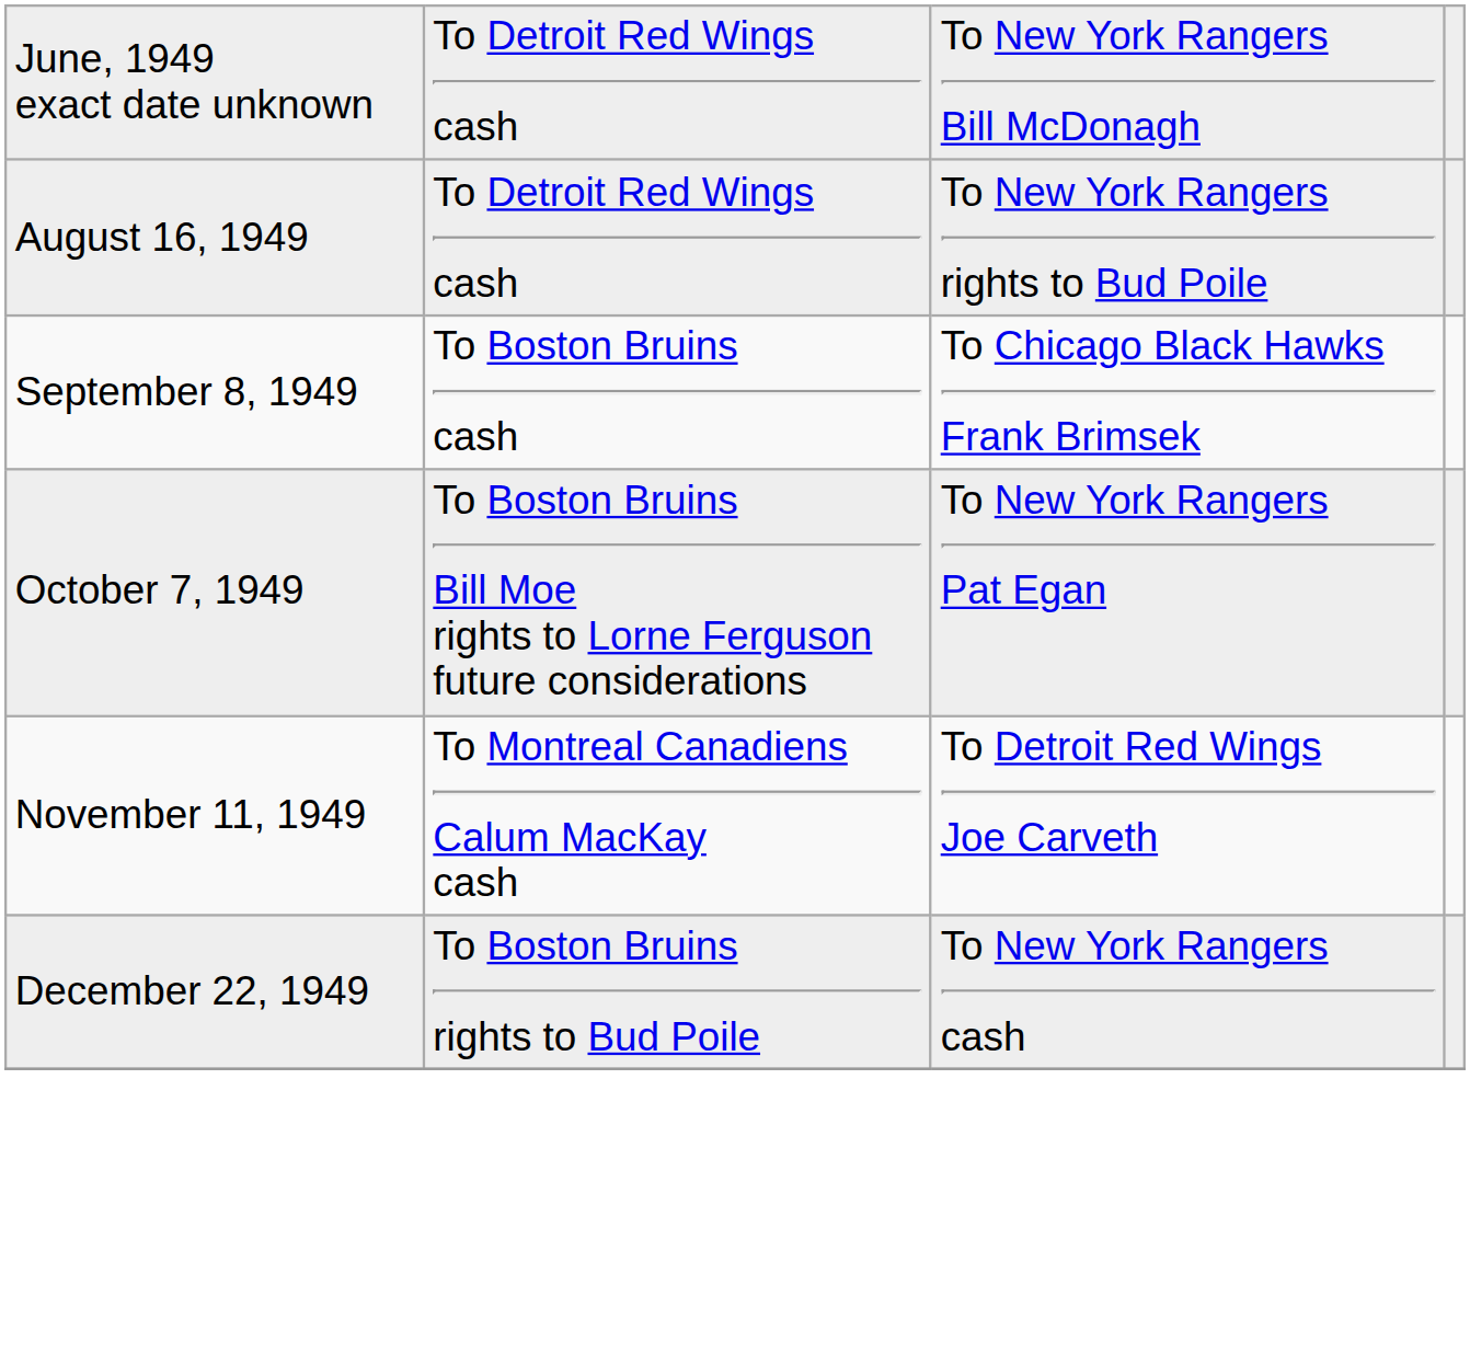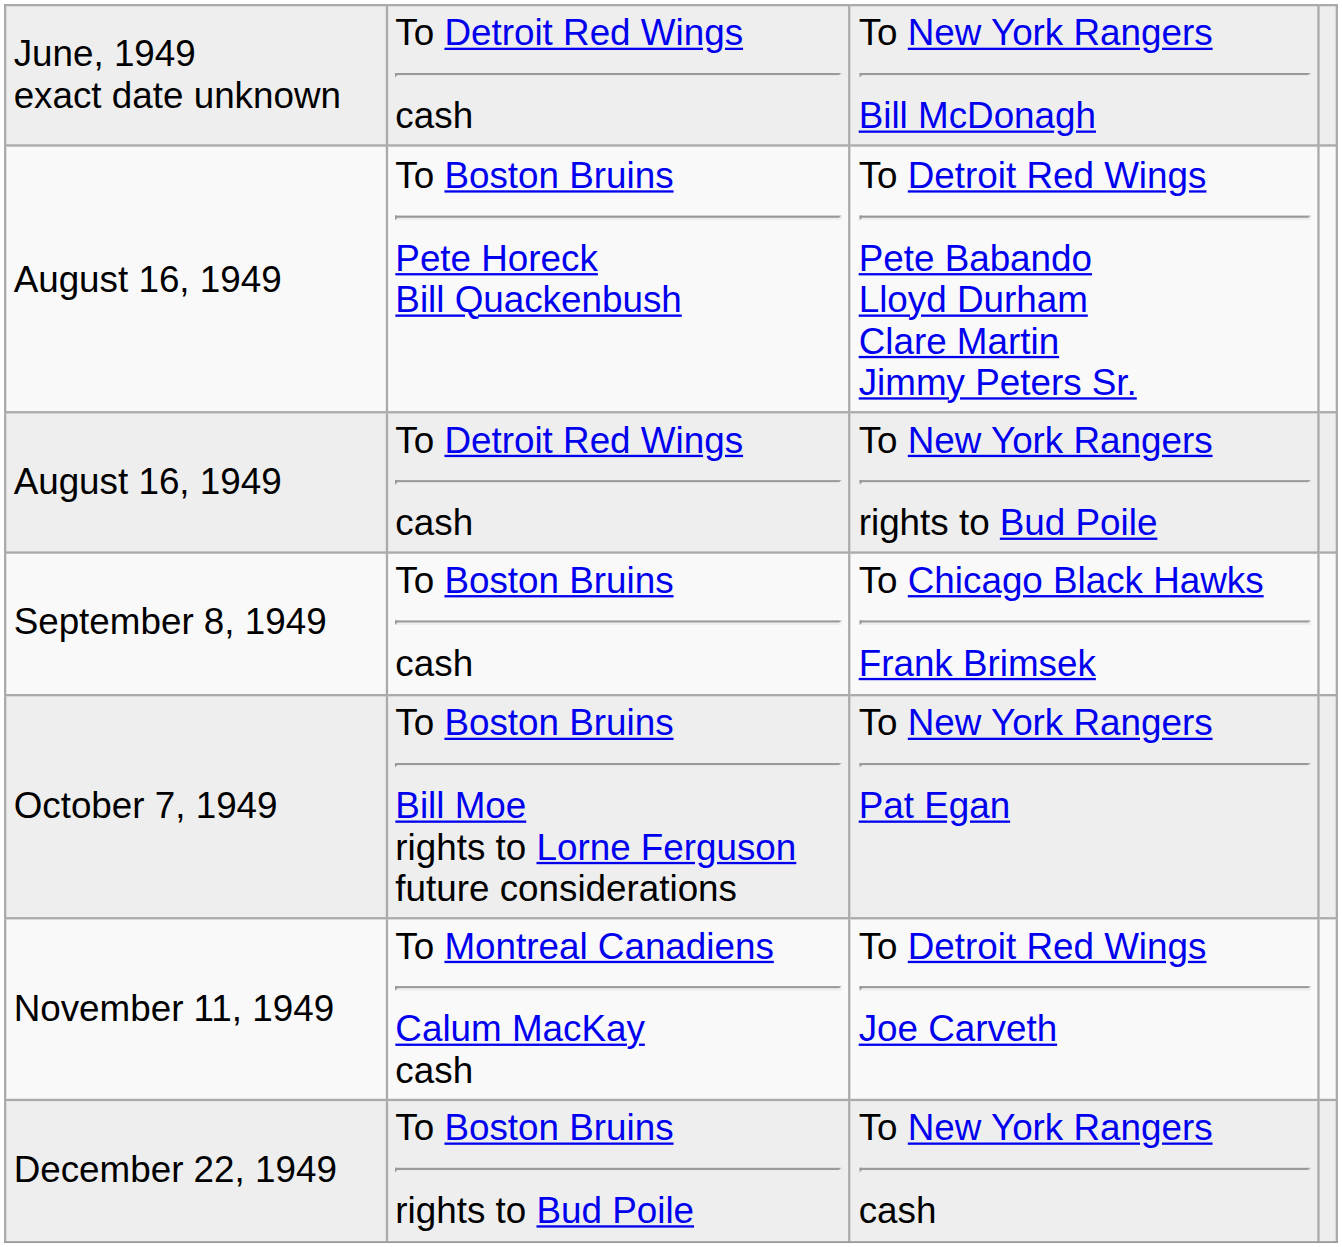+ row: August 16, 1949 | To Boston Bruins Pete Horeck Bill Quackenbush | To Detroit Red Wings Pete Babando Lloyd Durham Clare Martin Jimmy Peters Sr.
